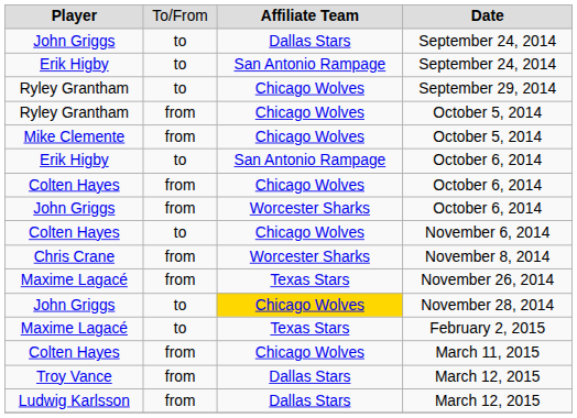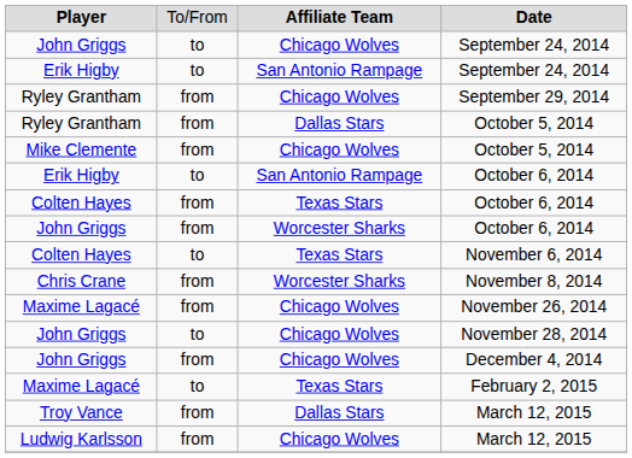John Griggs / September 24, 2014 | column 3: Dallas Stars -> Chicago Wolves
September 29, 2014 | column 2: to -> from
Ryley Grantham / October 5, 2014 | column 3: Chicago Wolves -> Dallas Stars
Colten Hayes / October 6, 2014 | column 3: Chicago Wolves -> Texas Stars
November 6, 2014 | column 3: Chicago Wolves -> Texas Stars
November 26, 2014 | column 3: Texas Stars -> Chicago Wolves
November 28, 2014 | column 3: gold background -> no background
+ row: John Griggs | from | Chicago Wolves | December 4, 2014
- row: Colten Hayes | from | Chicago Wolves | March 11, 2015
Ludwig Karlsson / March 12, 2015 | column 3: Dallas Stars -> Chicago Wolves
